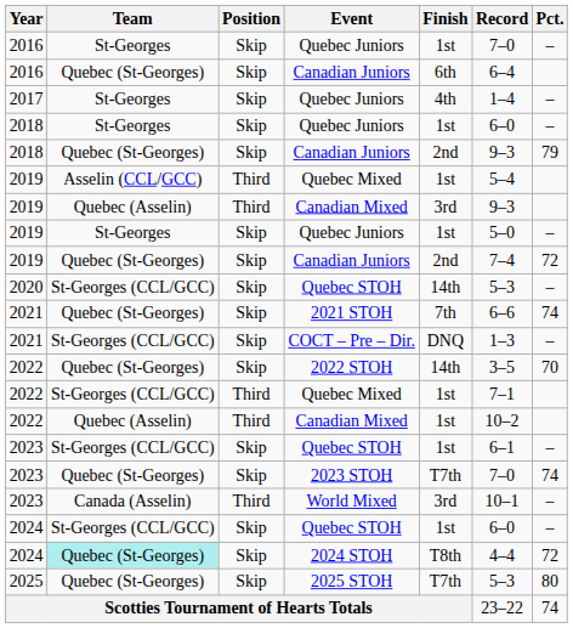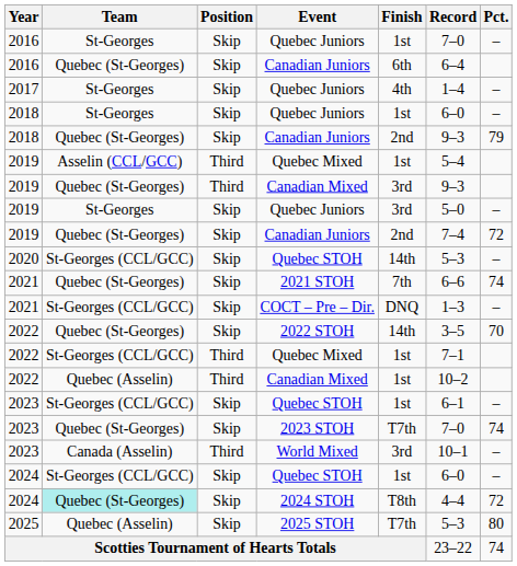2019 / Canadian Mixed | Team: Quebec (Asselin) -> Quebec (St-Georges)
2019 / Quebec Juniors | Finish: 1st -> 3rd
2025 STOH | Team: Quebec (St-Georges) -> Quebec (Asselin)
